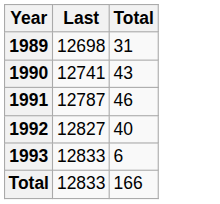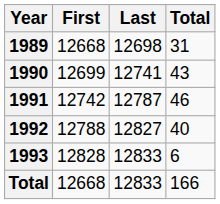+ column: First | 12668 | 12699 | 12742 | 12788 | 12828 | 12668
